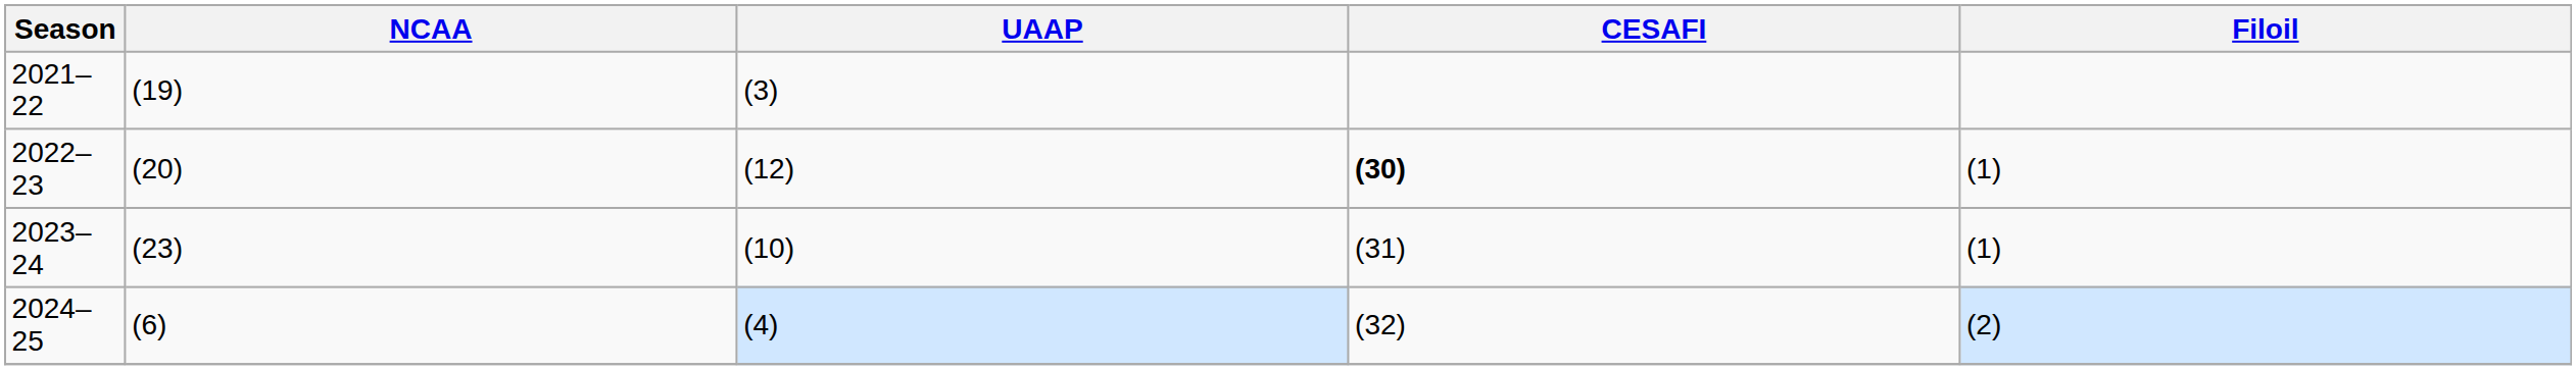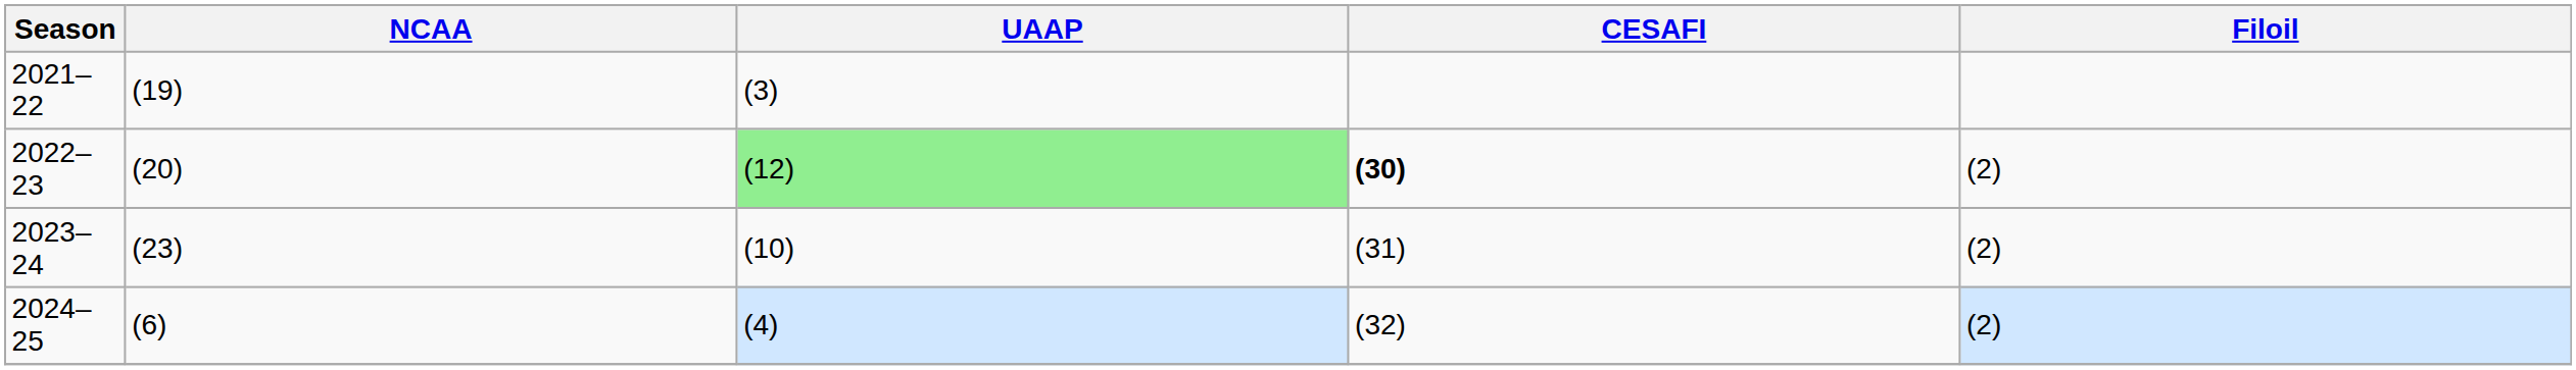2022–23 | UAAP: no background -> lightgreen background
2022–23 | Filoil: (1) -> (2)
2023–24 | Filoil: (1) -> (2)
